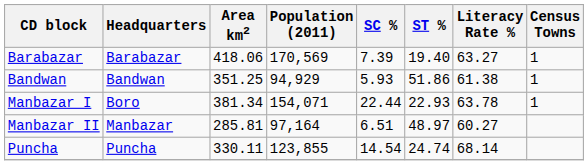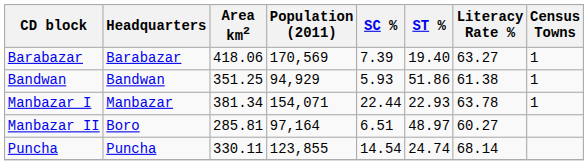Manbazar I | Headquarters: Boro -> Manbazar
Manbazar II | Headquarters: Manbazar -> Boro
